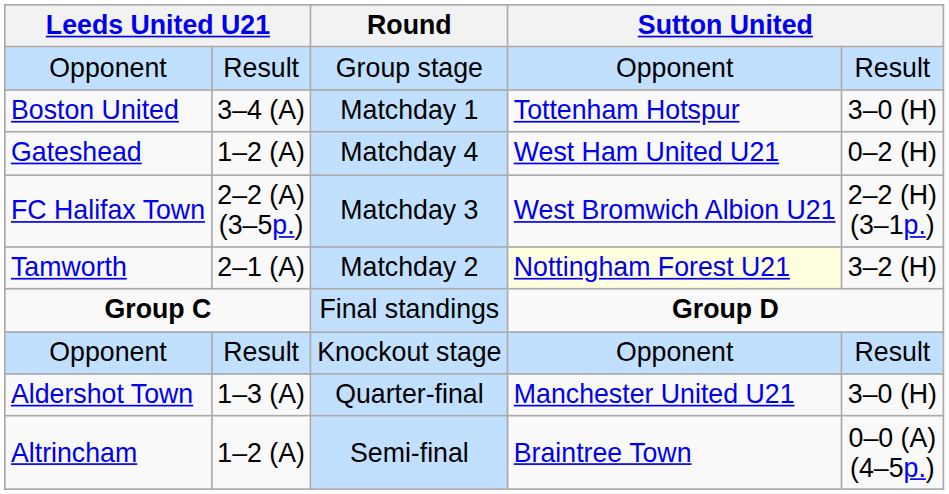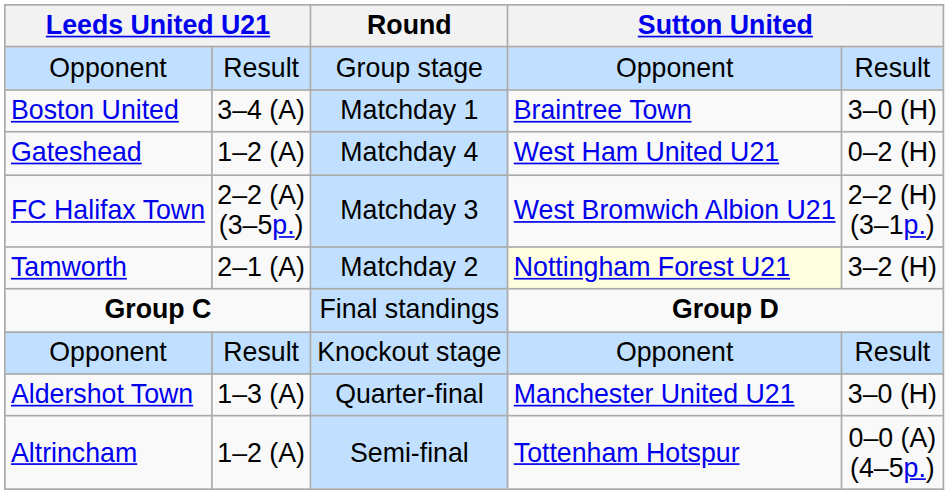Boston United | column 6: Tottenham Hotspur -> Braintree Town
Altrincham | column 6: Braintree Town -> Tottenham Hotspur
